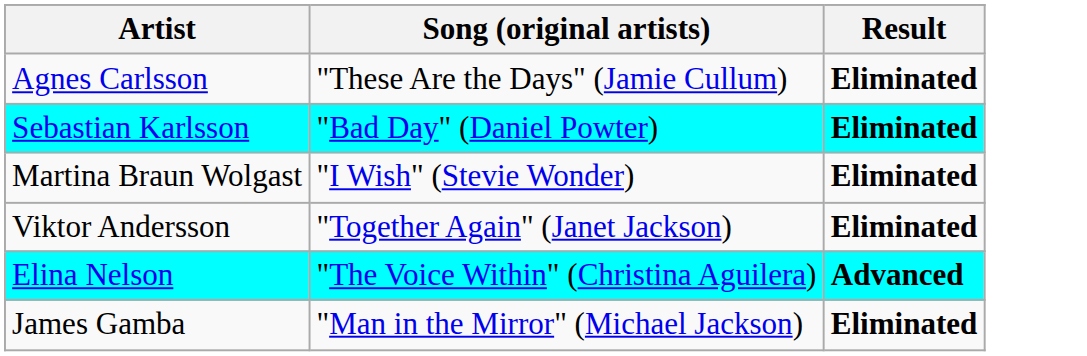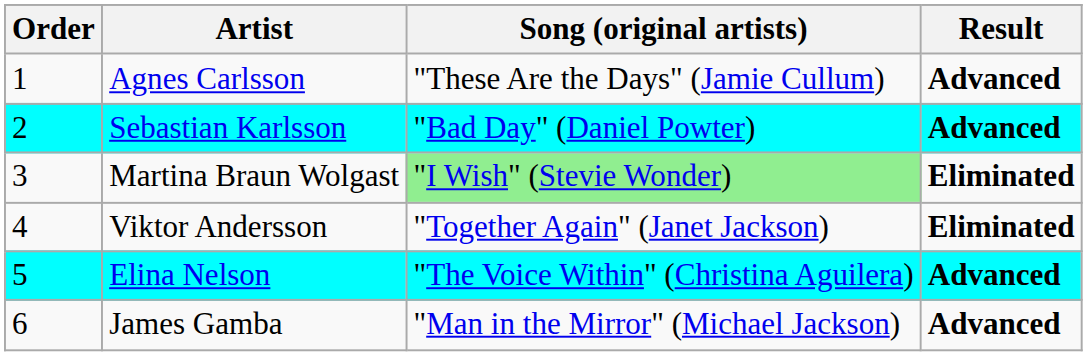+ column: Order | 1 | 2 | 3 | 4 | 5 | 6
Agnes Carlsson | Result: Eliminated -> Advanced
Sebastian Karlsson | Result: Eliminated -> Advanced
Martina Braun Wolgast | Song (original artists): no background -> lightgreen background
James Gamba | Result: Eliminated -> Advanced
